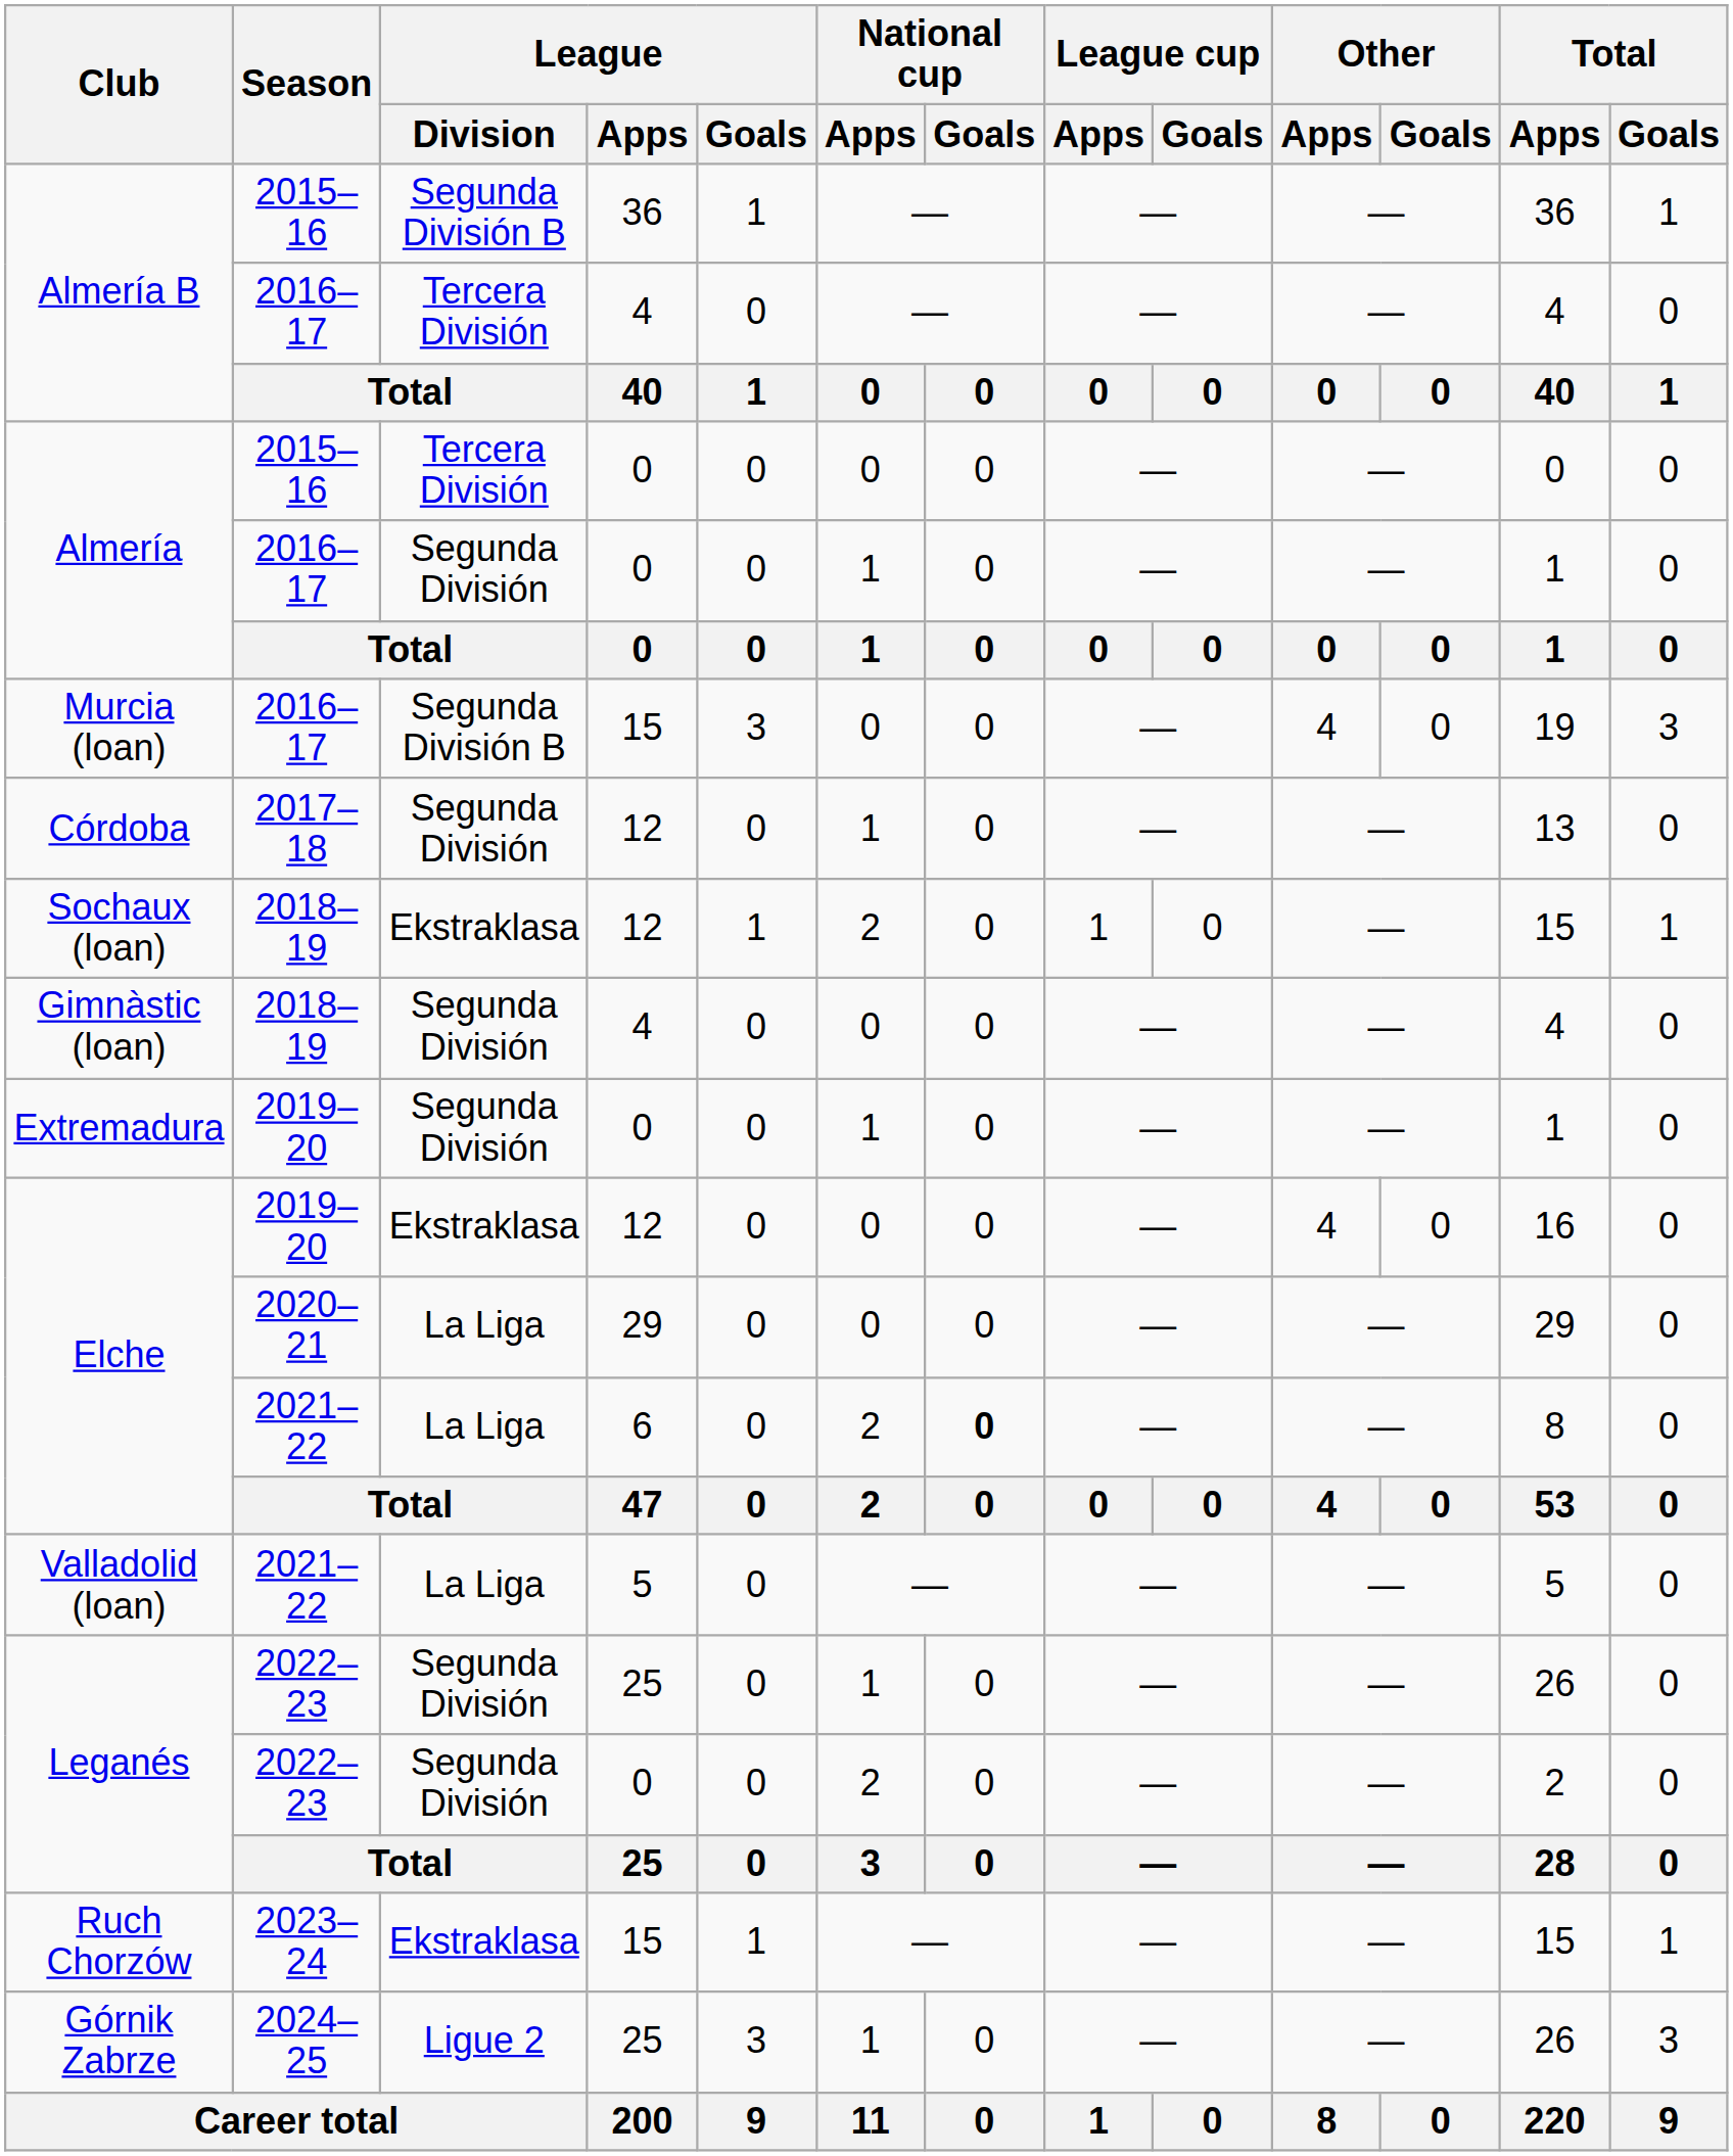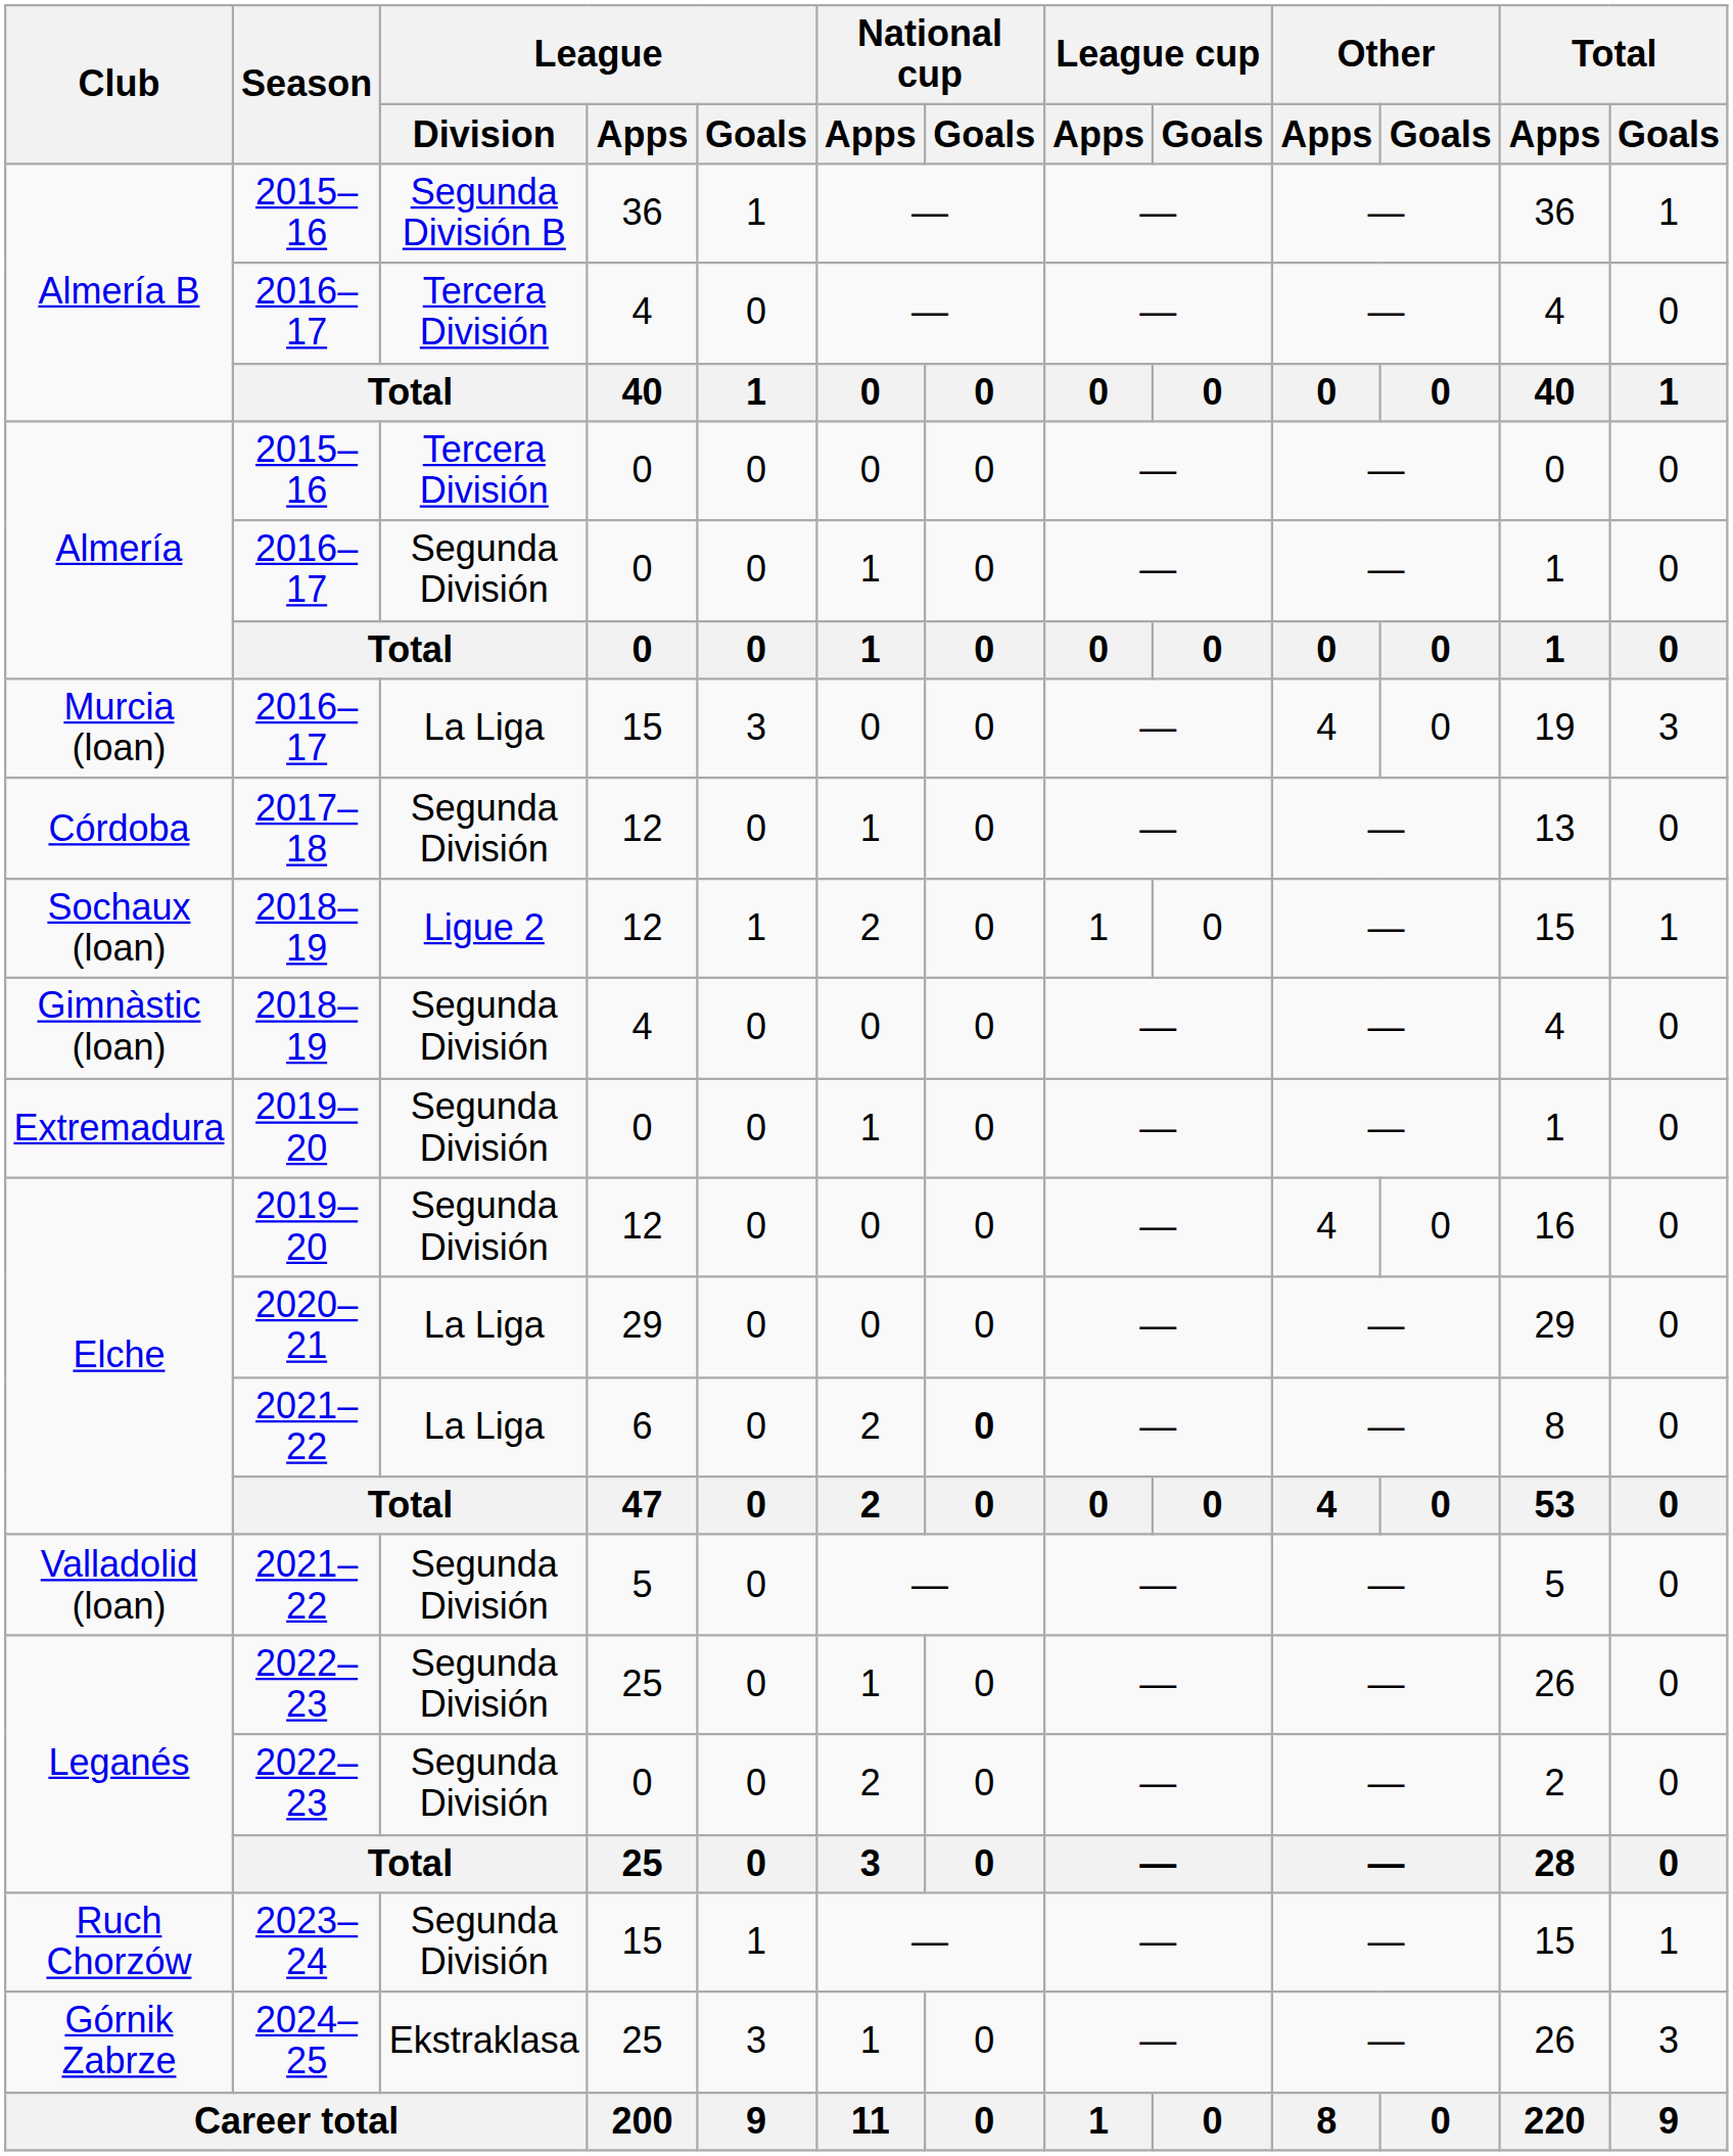Murcia (loan) | League / Division: Segunda División B -> La Liga
Sochaux (loan) | League / Division: Ekstraklasa -> Ligue 2
Elche / 2019–20 | League / Division: Ekstraklasa -> Segunda División
Valladolid (loan) | League / Division: La Liga -> Segunda División
Ruch Chorzów | League / Division: Ekstraklasa -> Segunda División
Górnik Zabrze | League / Division: Ligue 2 -> Ekstraklasa
